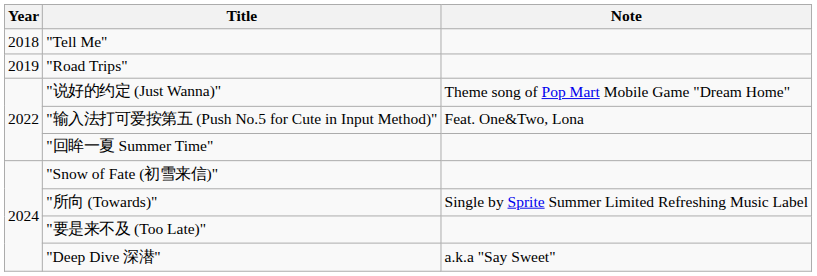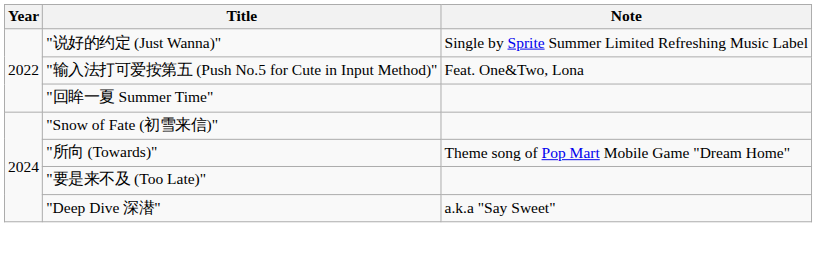- row: 2018 | "Tell Me"
- row: 2019 | "Road Trips"
"说好的约定 (Just Wanna)" | Note: Theme song of Pop Mart Mobile Game "Dream Home" -> Single by Sprite Summer Limited Refreshing Music Label
"所向 (Towards)" | Note: Single by Sprite Summer Limited Refreshing Music Label -> Theme song of Pop Mart Mobile Game "Dream Home"
